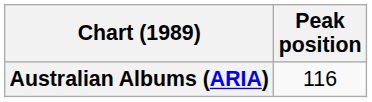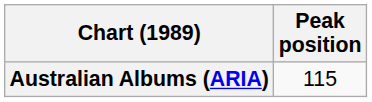Australian Albums (ARIA) | Peak position: 116 -> 115
